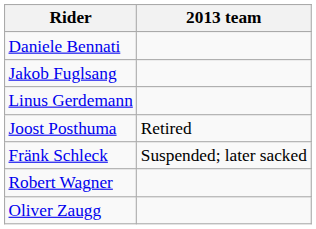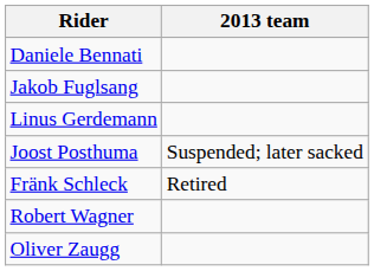Joost Posthuma | 2013 team: Retired -> Suspended; later sacked
Fränk Schleck | 2013 team: Suspended; later sacked -> Retired
